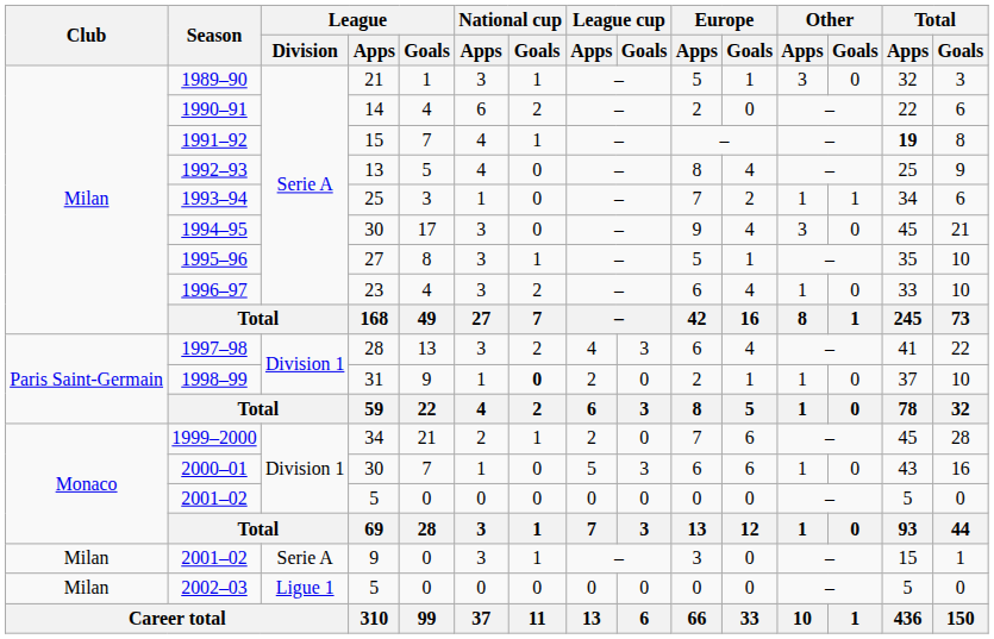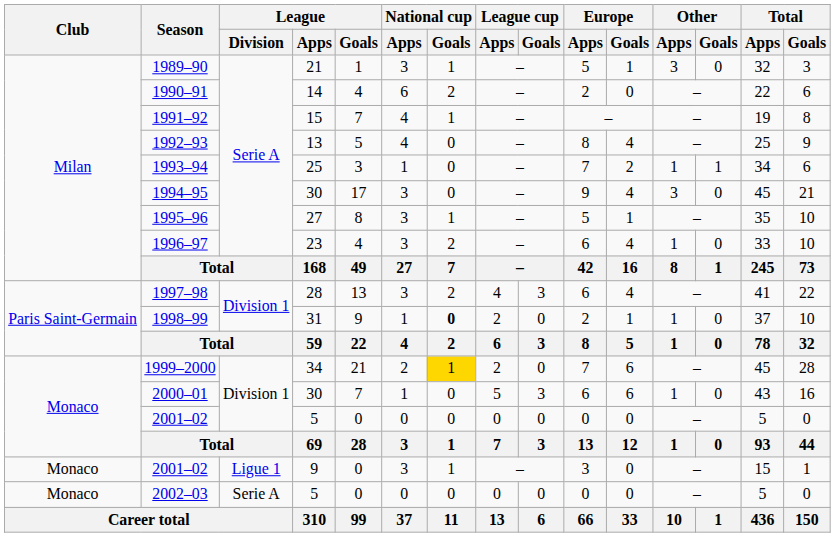1991–92 | Total / Apps: bold -> normal
1999–2000 | National cup / Goals: no background -> gold background
2001–02 / 9 | Club: Milan -> Monaco
2001–02 / 9 | League / Division: Serie A -> Ligue 1
2002–03 | Club: Milan -> Monaco
2002–03 | League / Division: Ligue 1 -> Serie A
